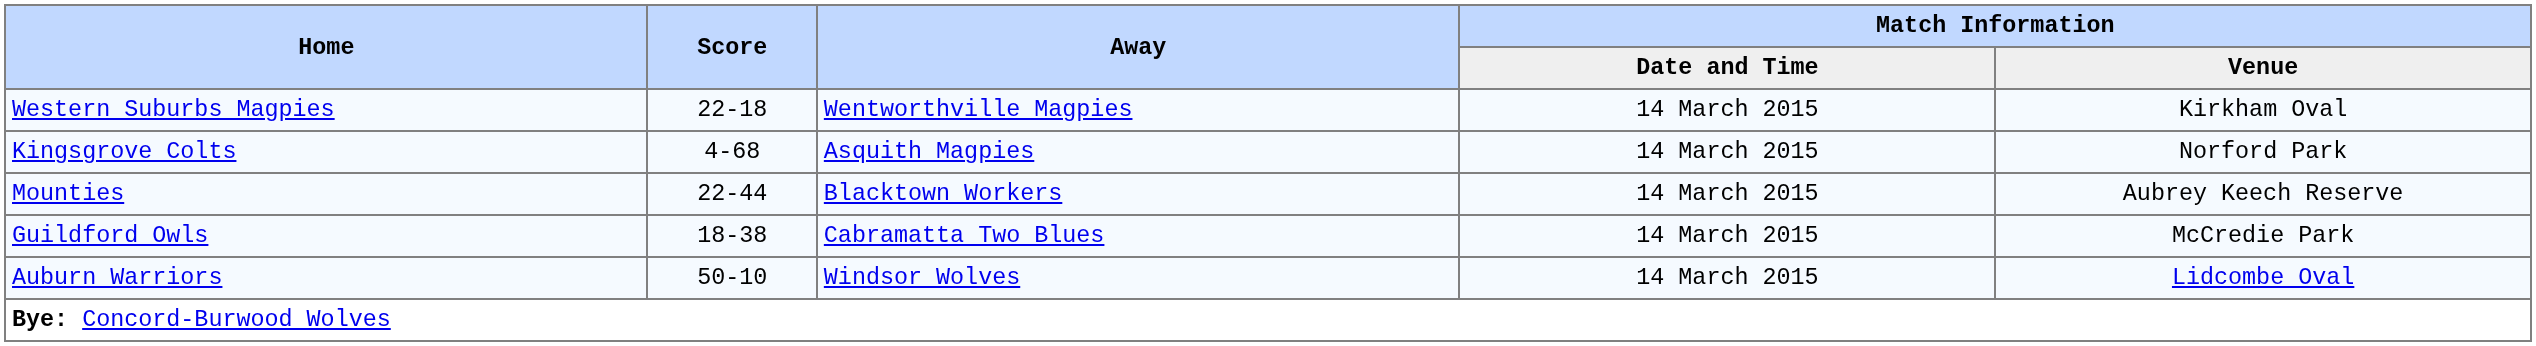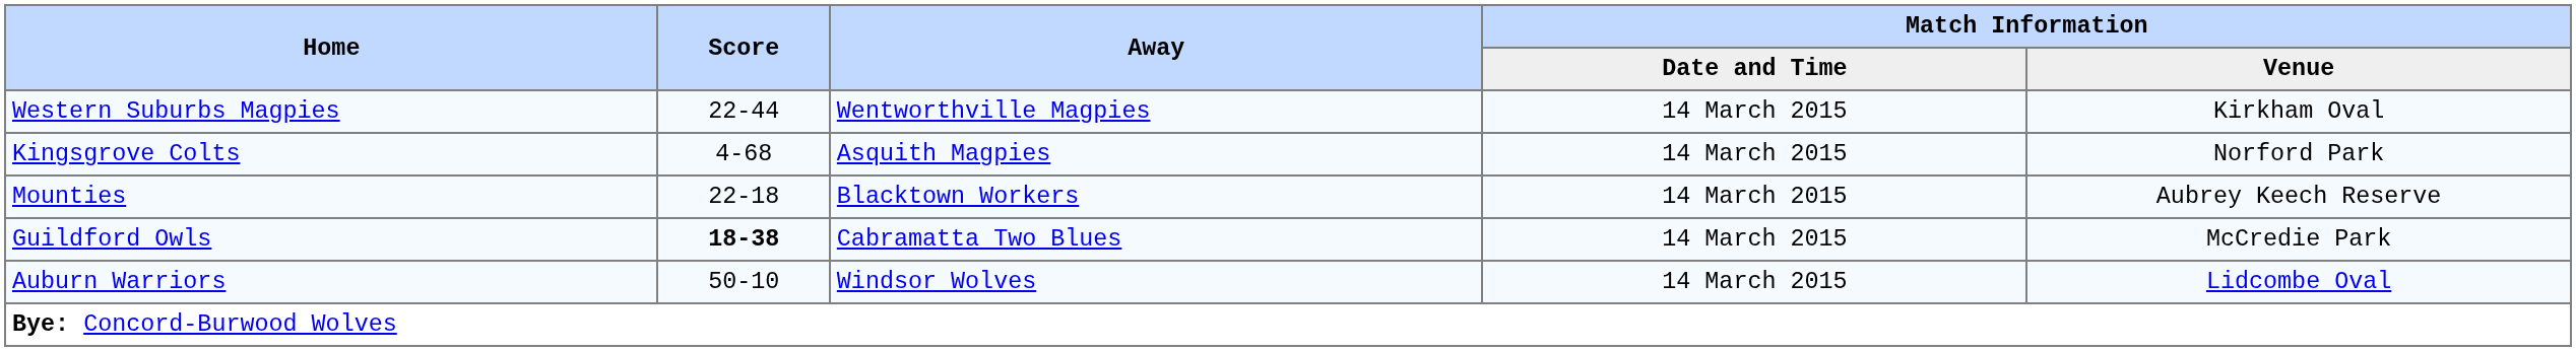Western Suburbs Magpies | Score: 22-18 -> 22-44
Mounties | Score: 22-44 -> 22-18
Guildford Owls | Score: normal -> bold
